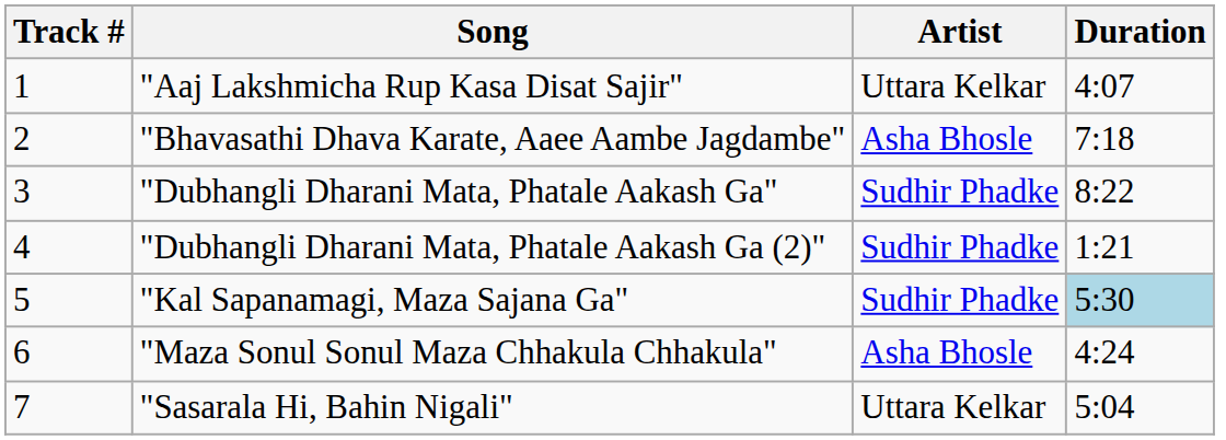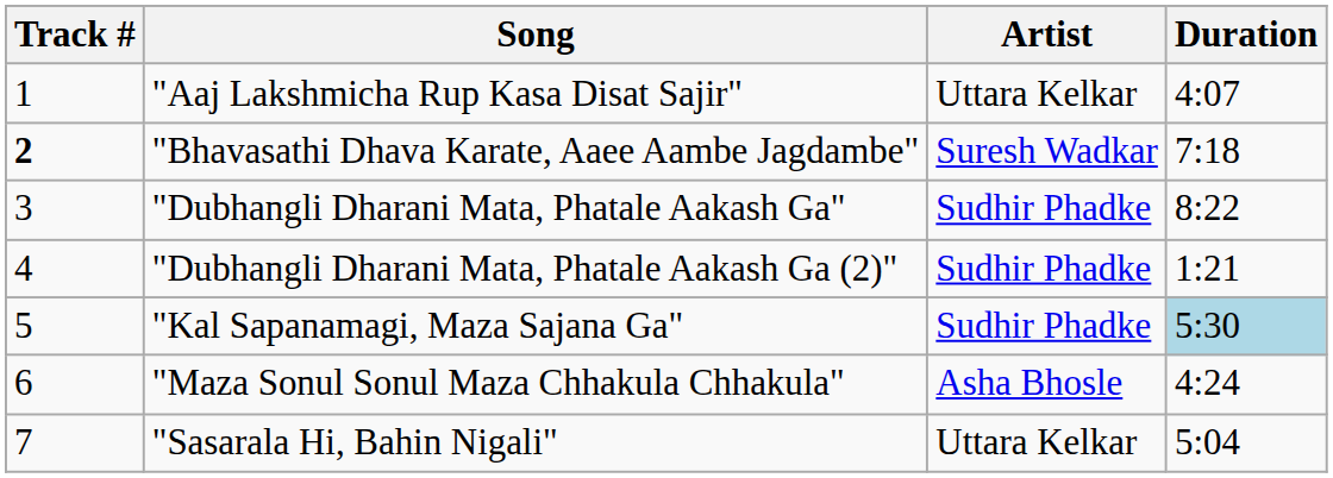"Bhavasathi Dhava Karate, Aaee Aambe Jagdambe" | Track #: normal -> bold
"Bhavasathi Dhava Karate, Aaee Aambe Jagdambe" | Artist: Asha Bhosle -> Suresh Wadkar
